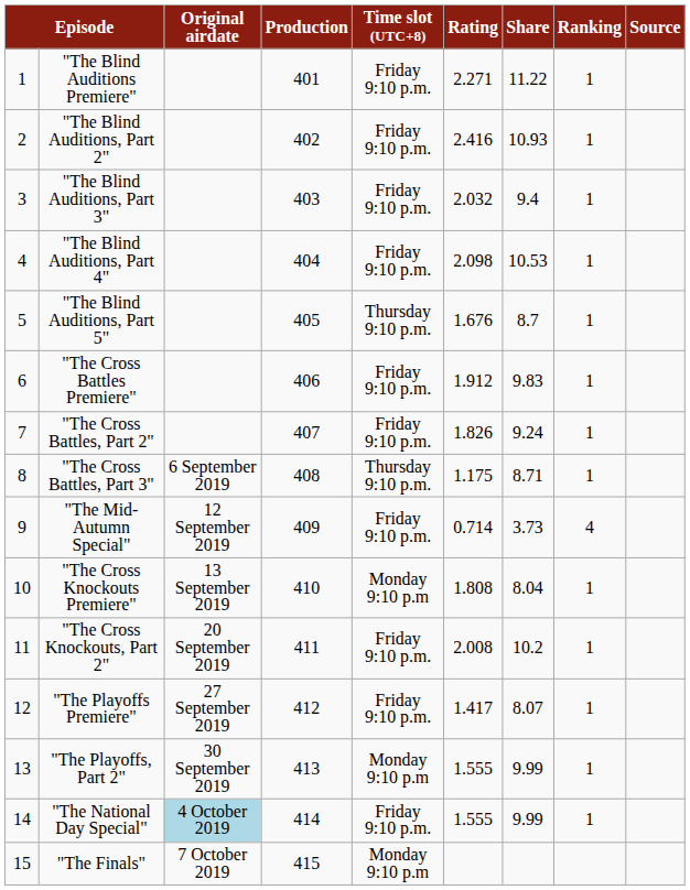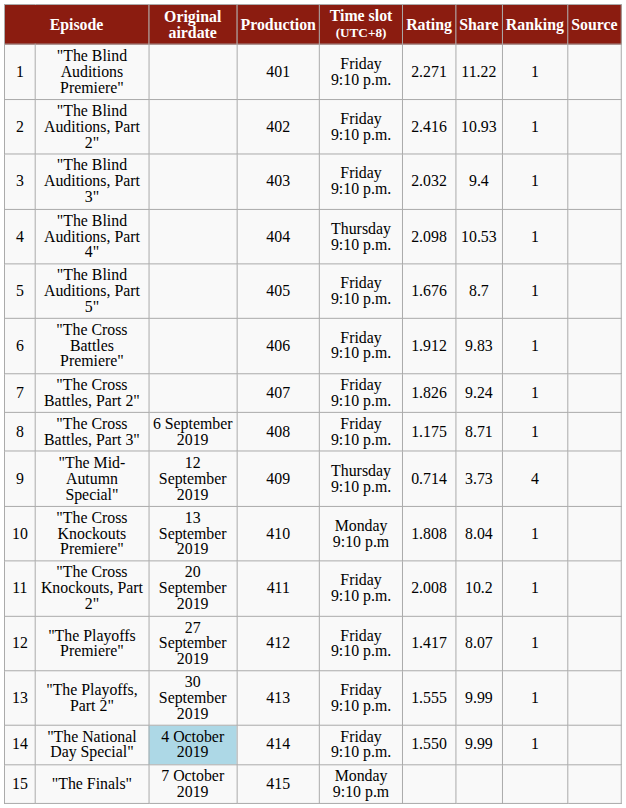"The Blind Auditions, Part 4" | Time slot (UTC+8): Friday 9:10 p.m. -> Thursday 9:10 p.m.
"The Blind Auditions, Part 5" | Time slot (UTC+8): Thursday 9:10 p.m. -> Friday 9:10 p.m.
"The Cross Battles, Part 3" | Time slot (UTC+8): Thursday 9:10 p.m. -> Friday 9:10 p.m.
"The Mid-Autumn Special" | Time slot (UTC+8): Friday 9:10 p.m. -> Thursday 9:10 p.m.
"The Playoffs, Part 2" | Time slot (UTC+8): Monday 9:10 p.m -> Friday 9:10 p.m.
"The National Day Special" | Rating: 1.555 -> 1.550
